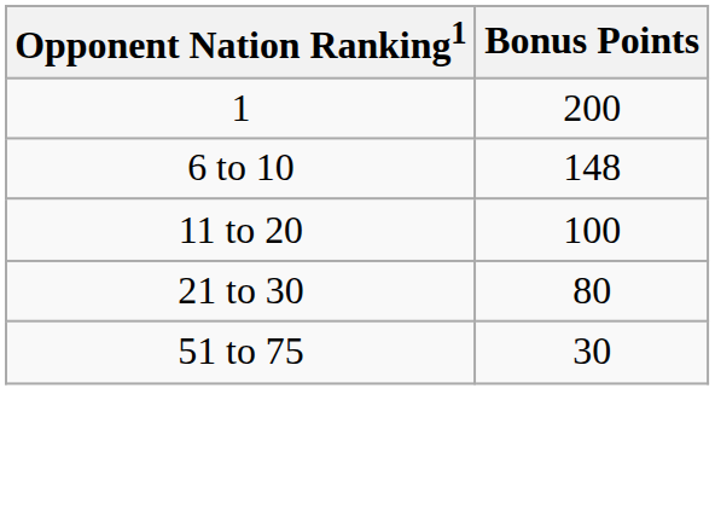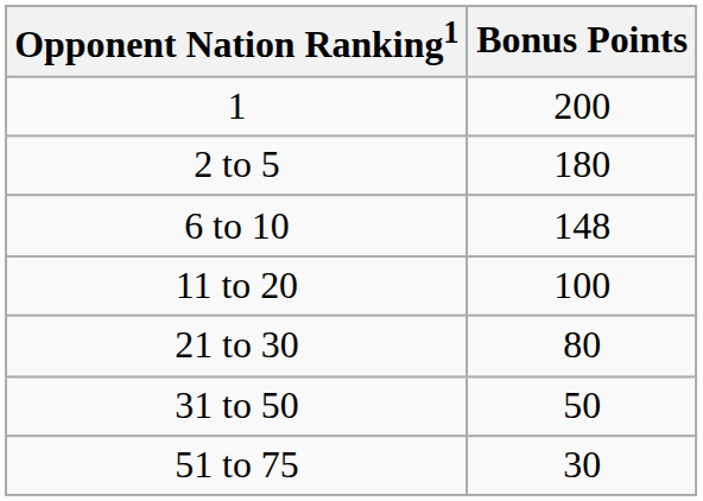+ row: 2 to 5 | 180
+ row: 31 to 50 | 50
